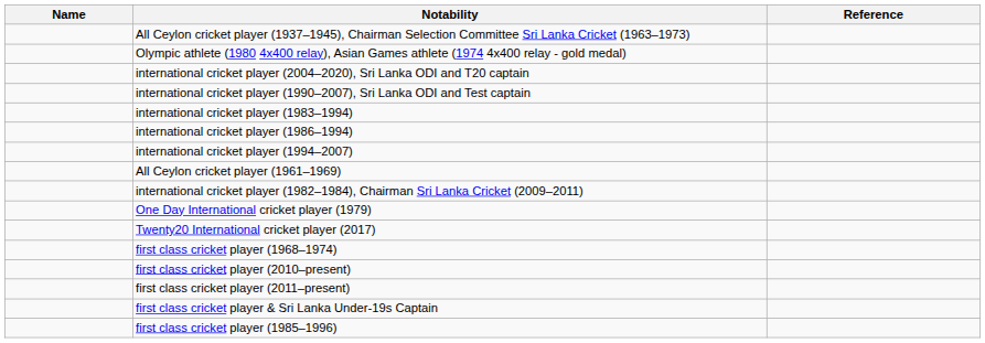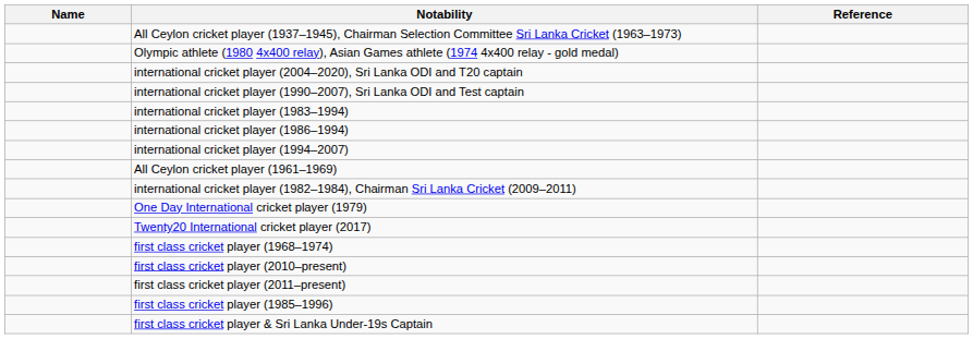rows swapped: first class cricket player (1985–1996) <-> first class cricket player & Sri Lanka Under-19s Captain
